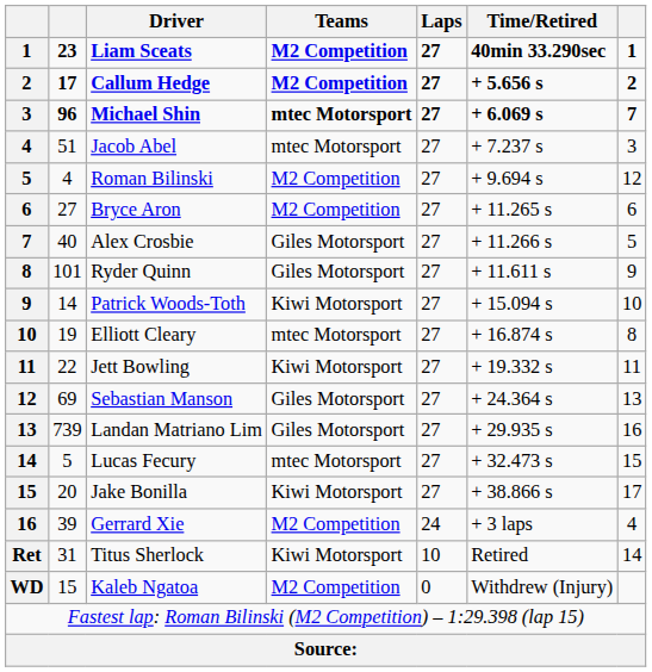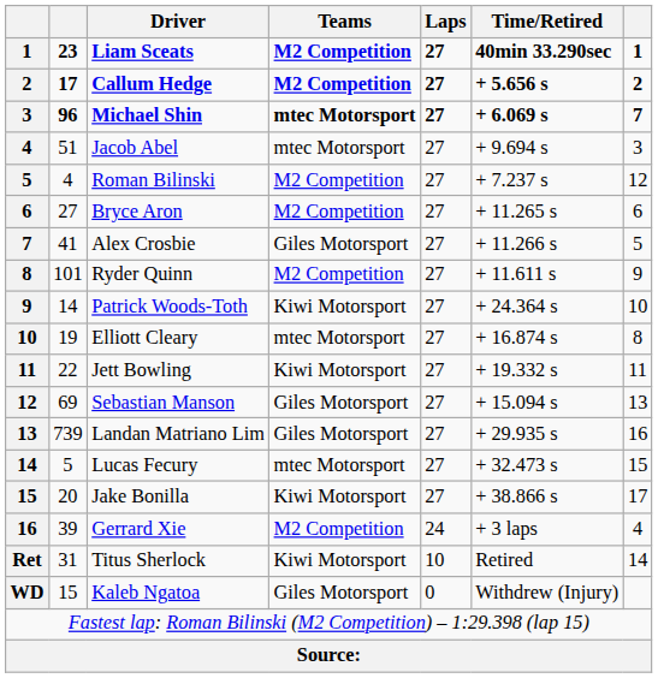Jacob Abel | Time/Retired: + 7.237 s -> + 9.694 s
Roman Bilinski | Time/Retired: + 9.694 s -> + 7.237 s
Alex Crosbie | column 2: 40 -> 41
Ryder Quinn | Teams: Giles Motorsport -> M2 Competition
Patrick Woods-Toth | Time/Retired: + 15.094 s -> + 24.364 s
Sebastian Manson | Time/Retired: + 24.364 s -> + 15.094 s
Kaleb Ngatoa | Teams: M2 Competition -> Giles Motorsport
